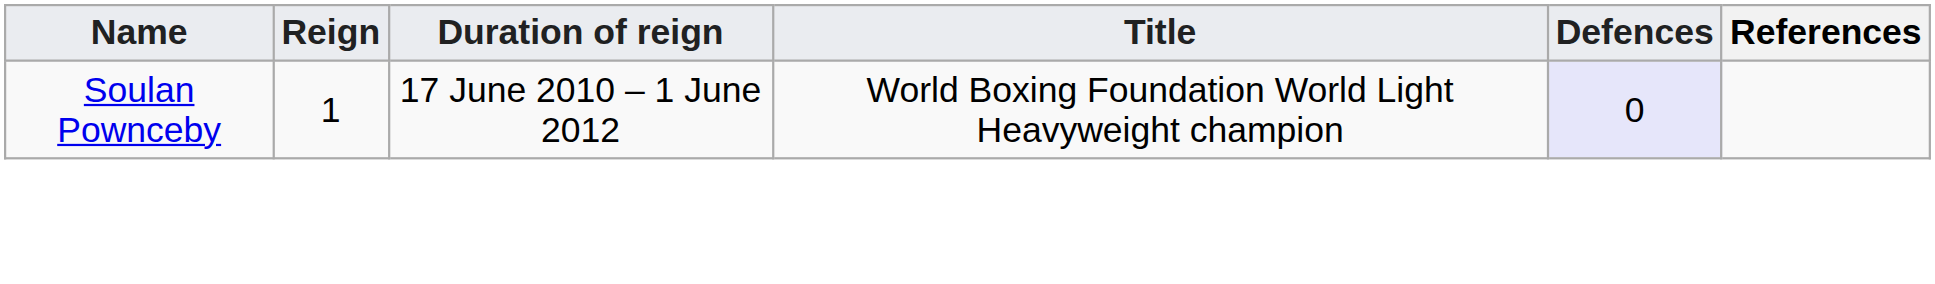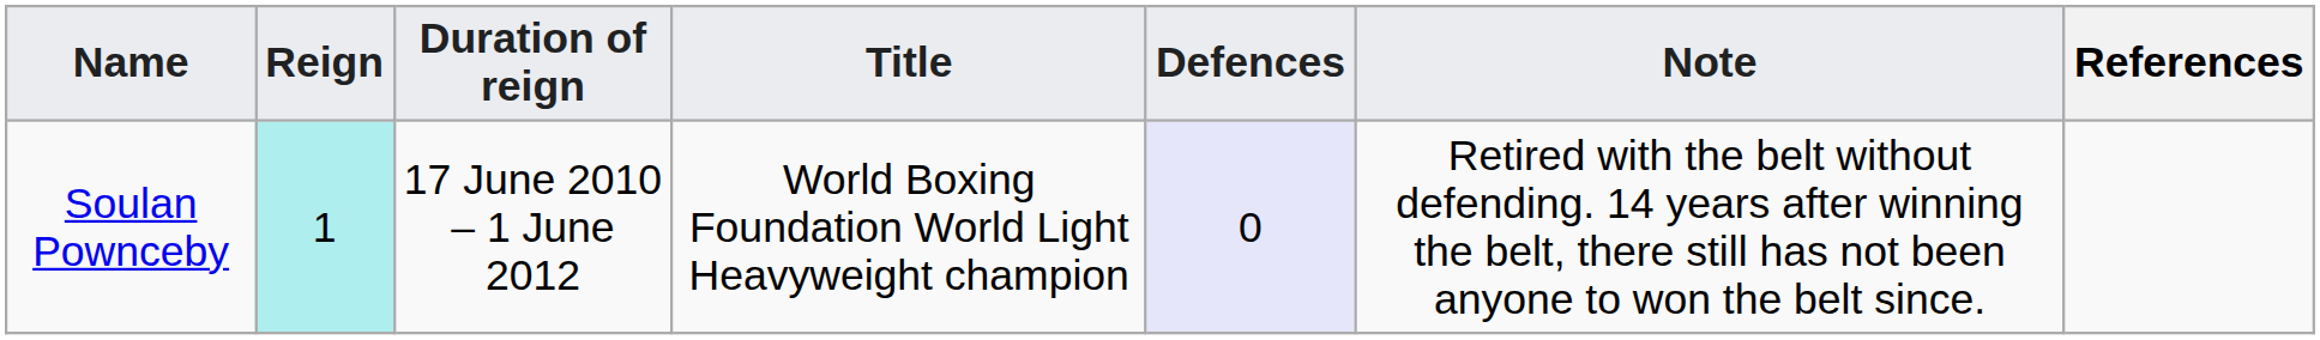+ column: Note | Retired with the belt without defending. 14 years after winning the belt, there still has not been anyone to won the belt since.
Soulan Pownceby | Reign: no background -> paleturquoise background
